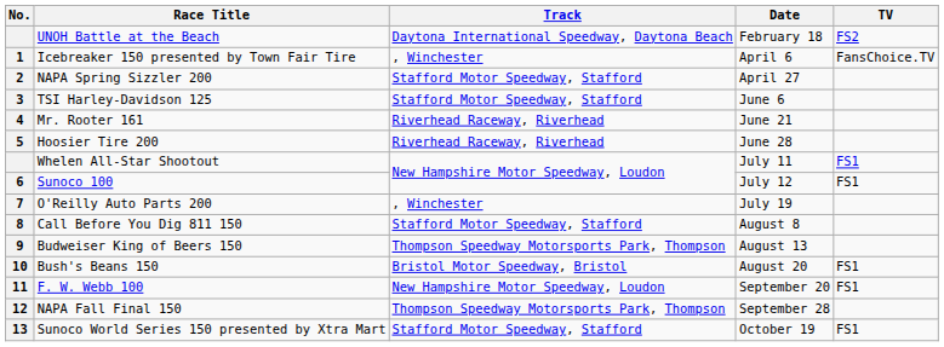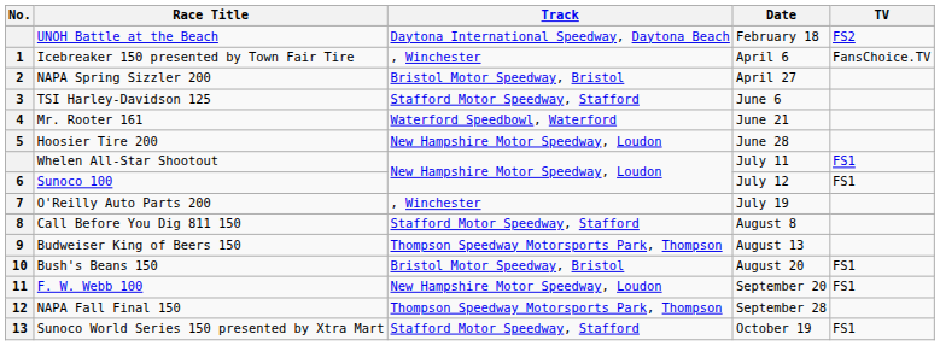NAPA Spring Sizzler 200 | Track: Stafford Motor Speedway, Stafford -> Bristol Motor Speedway, Bristol
Mr. Rooter 161 | Track: Riverhead Raceway, Riverhead -> Waterford Speedbowl, Waterford
Hoosier Tire 200 | Track: Riverhead Raceway, Riverhead -> New Hampshire Motor Speedway, Loudon
